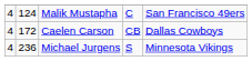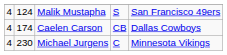Malik Mustapha | column 4: C -> S
Caelen Carson | column 2: 172 -> 174
Michael Jurgens | column 2: 236 -> 230
Michael Jurgens | column 4: S -> C
